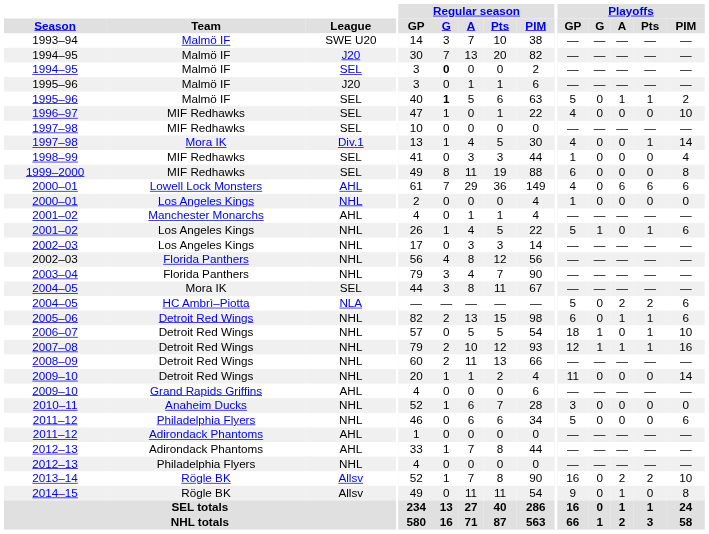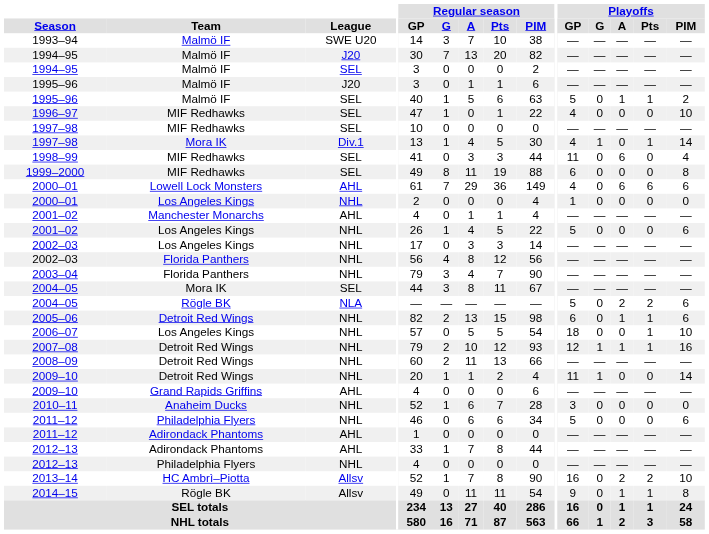1994–95 / SEL | Regular season / G: bold -> normal
1995–96 / SEL | Regular season / G: bold -> normal
1997–98 / Div.1 | Playoffs / G: 0 -> 1
1998–99 | Playoffs / GP: 1 -> 11
1998–99 | Playoffs / A: 0 -> 6
2001–02 / NHL | Playoffs / G: 1 -> 0
2001–02 / NHL | Playoffs / Pts: 1 -> 0
2004–05 / NLA | Team: HC Ambrì–Piotta -> Rögle BK
2006–07 | Team: Detroit Red Wings -> Los Angeles Kings
2006–07 | Playoffs / G: 1 -> 0
2009–10 / NHL | Playoffs / G: 0 -> 1
2013–14 | Team: Rögle BK -> HC Ambrì–Piotta
2014–15 | Playoffs / Pts: 0 -> 1
